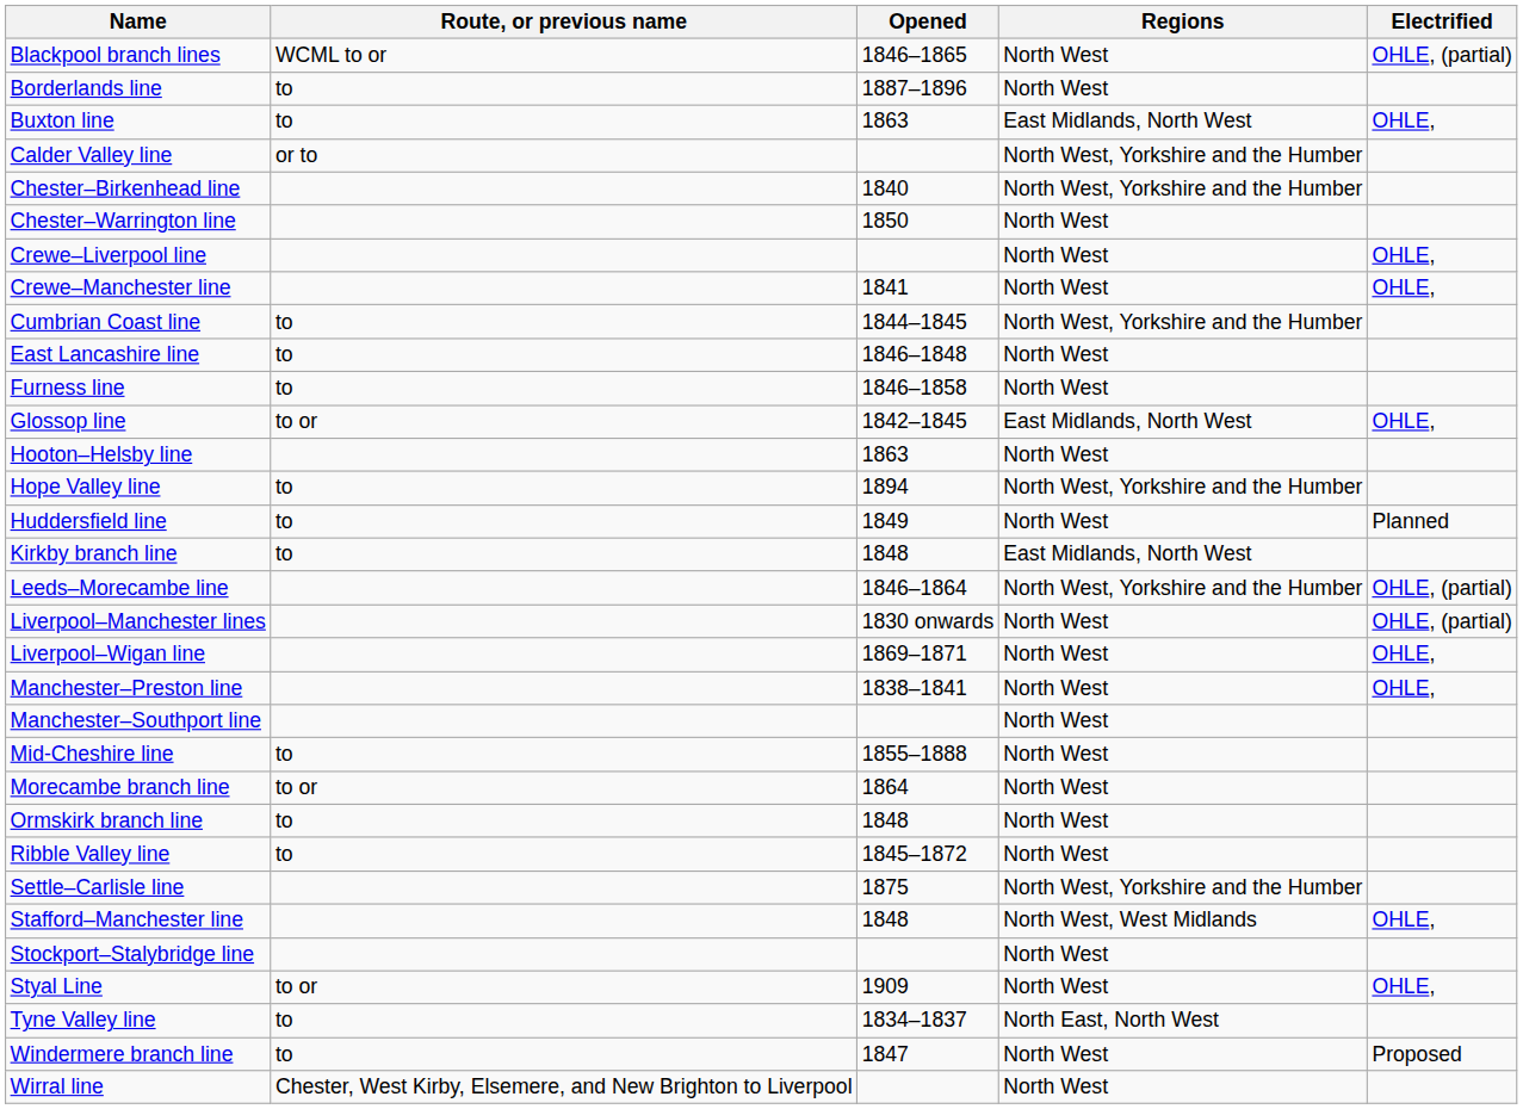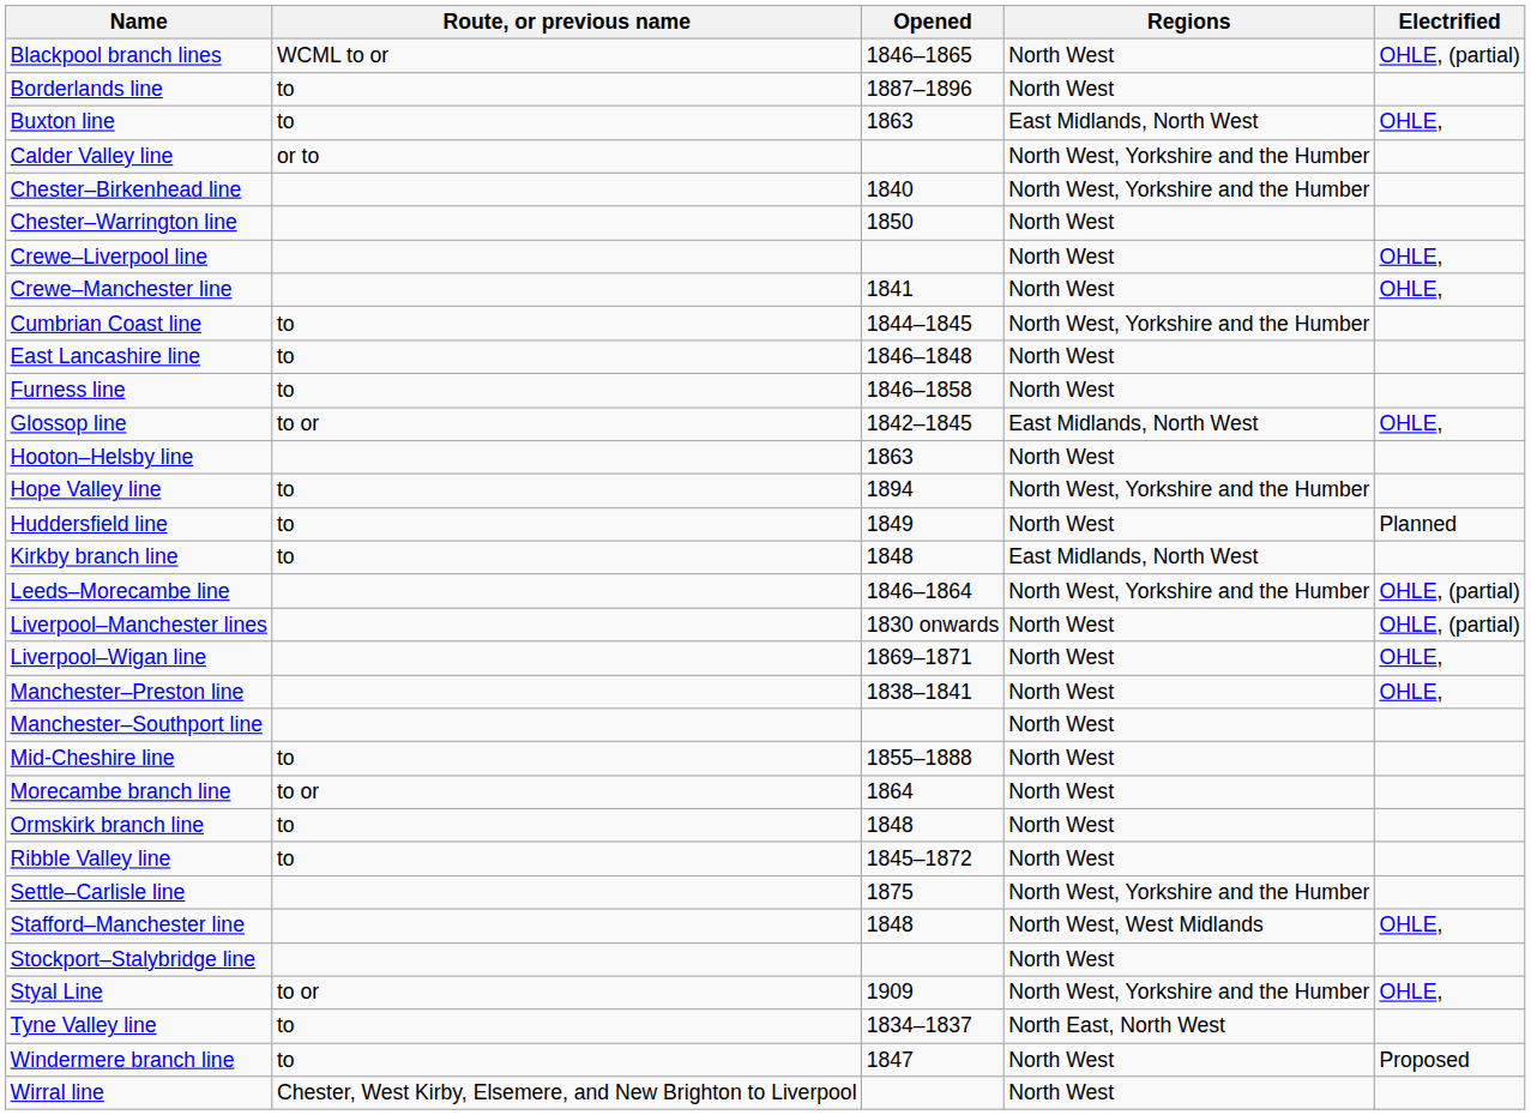Styal Line | Regions: North West -> North West, Yorkshire and the Humber
